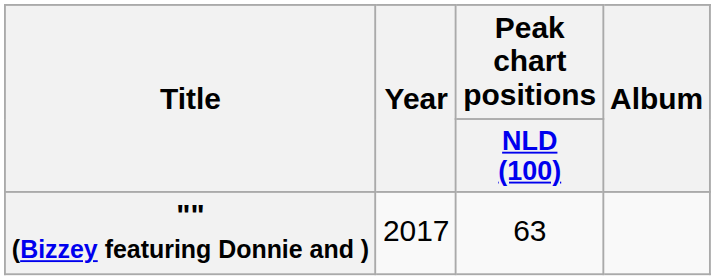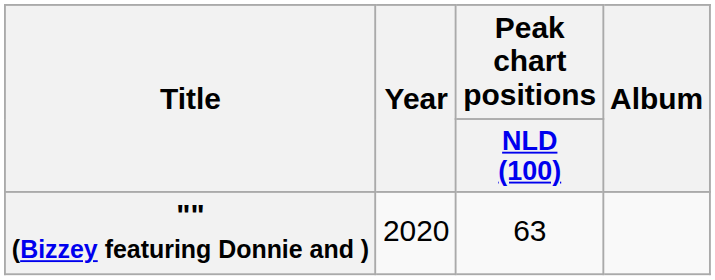"" (Bizzey featuring Donnie and ) | Year: 2017 -> 2020
